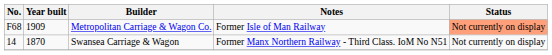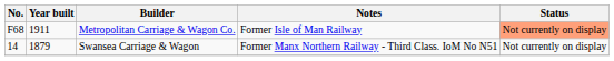Metropolitan Carriage & Wagon Co. | Year built: 1909 -> 1911
Swansea Carriage & Wagon | Year built: 1870 -> 1879
